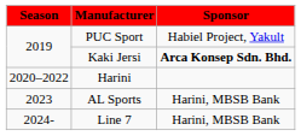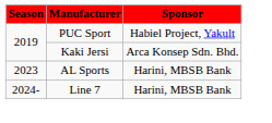Kaki Jersi | Sponsor: bold -> normal
- row: 2020–2022 | Harini
